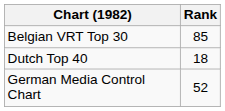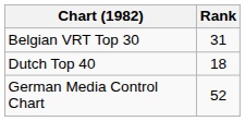Belgian VRT Top 30 | Rank: 85 -> 31
